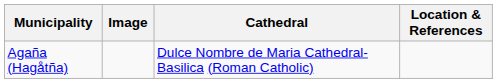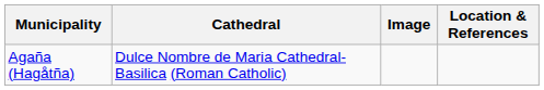columns swapped: Cathedral <-> Image
